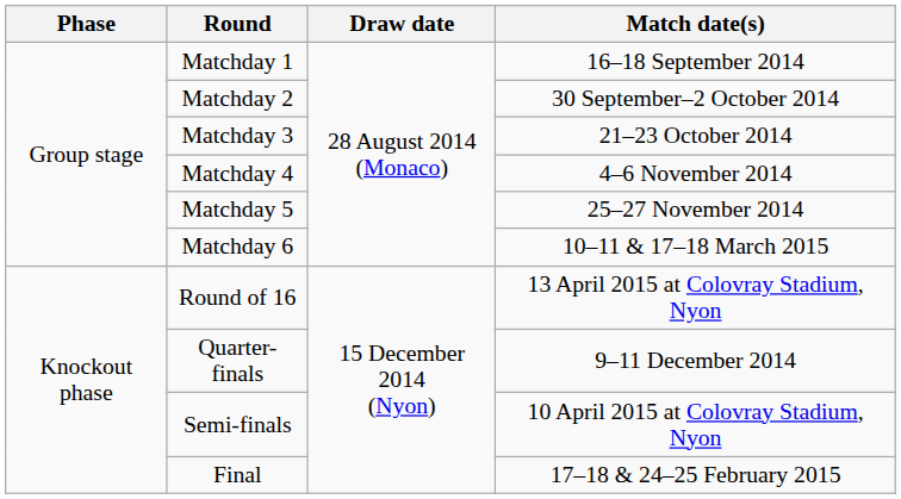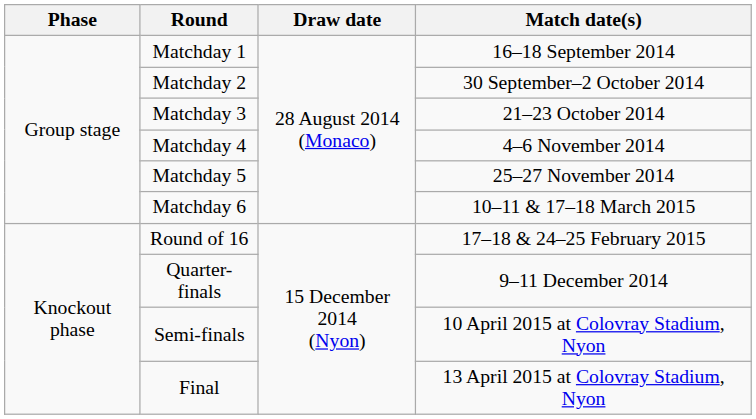Round of 16 | Match date(s): 13 April 2015 at Colovray Stadium, Nyon -> 17–18 & 24–25 February 2015
Final | Match date(s): 17–18 & 24–25 February 2015 -> 13 April 2015 at Colovray Stadium, Nyon
